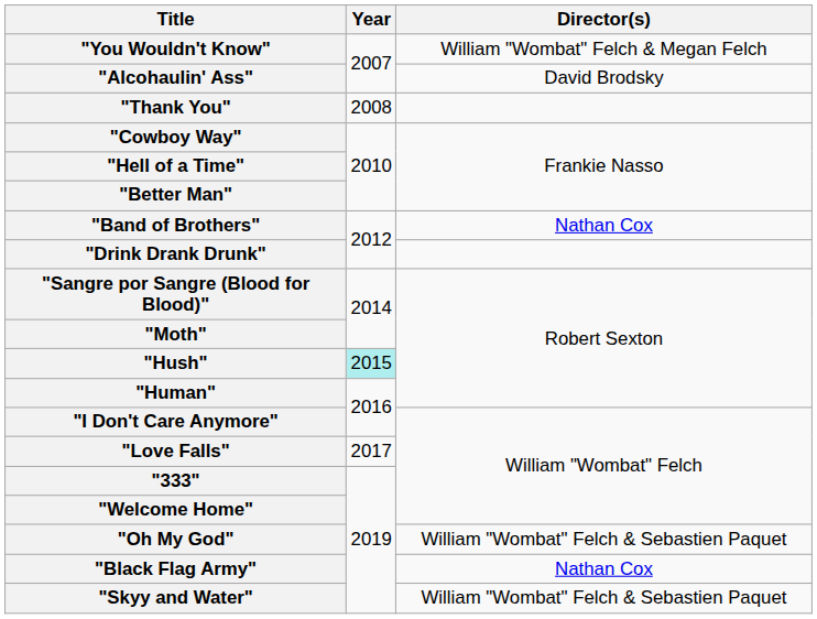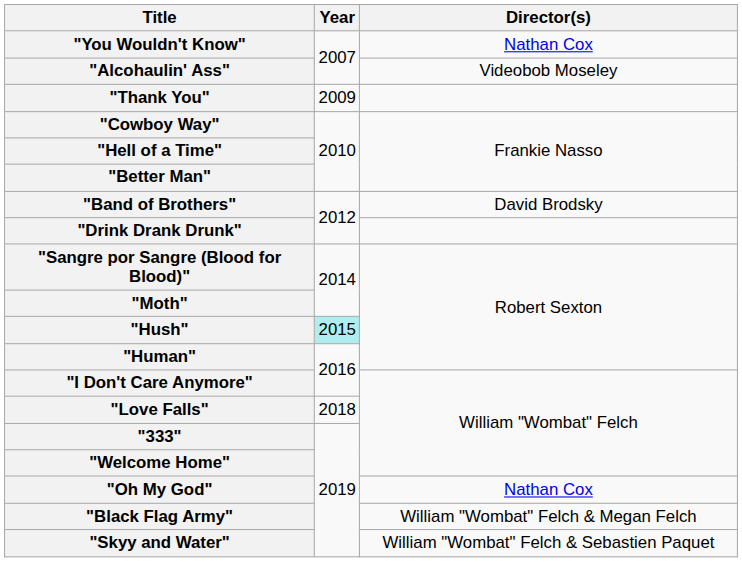"You Wouldn't Know" | Director(s): William "Wombat" Felch & Megan Felch -> Nathan Cox
"Alcohaulin' Ass" | Director(s): David Brodsky -> Videobob Moseley
"Thank You" | Year: 2008 -> 2009
"Band of Brothers" | Director(s): Nathan Cox -> David Brodsky
"Love Falls" | Year: 2017 -> 2018
"Oh My God" | Director(s): William "Wombat" Felch & Sebastien Paquet -> Nathan Cox
"Black Flag Army" | Director(s): Nathan Cox -> William "Wombat" Felch & Megan Felch
